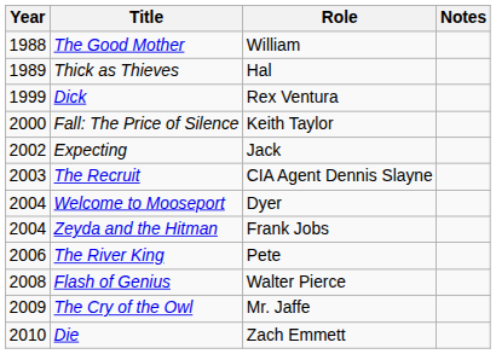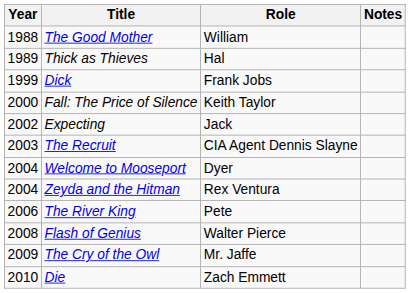Dick | Role: Rex Ventura -> Frank Jobs
Zeyda and the Hitman | Role: Frank Jobs -> Rex Ventura
